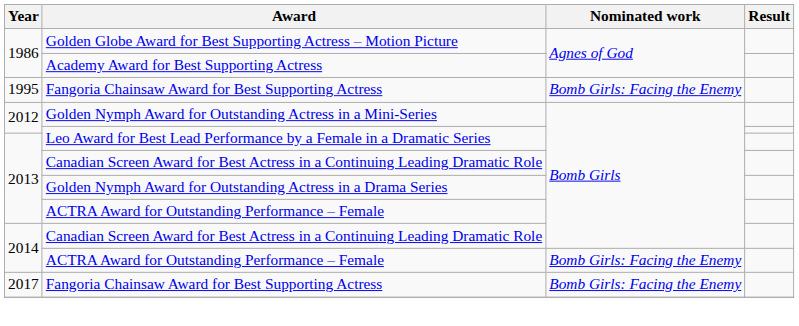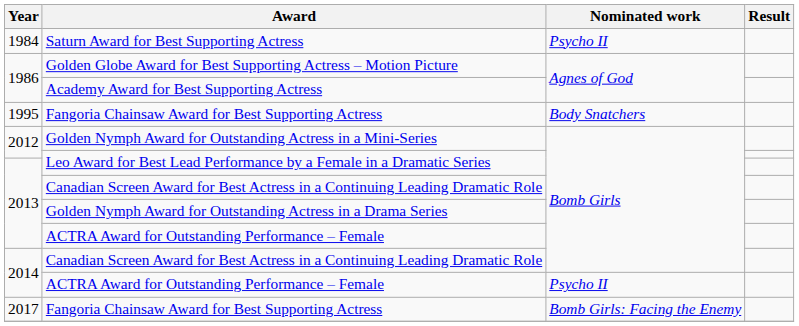+ row: 1984 | Saturn Award for Best Supporting Actress | Psycho II
1995 / Fangoria Chainsaw Award for Best Supporting Actress | Nominated work: Bomb Girls: Facing the Enemy -> Body Snatchers
2014 / ACTRA Award for Outstanding Performance – Female | Nominated work: Bomb Girls: Facing the Enemy -> Psycho II
